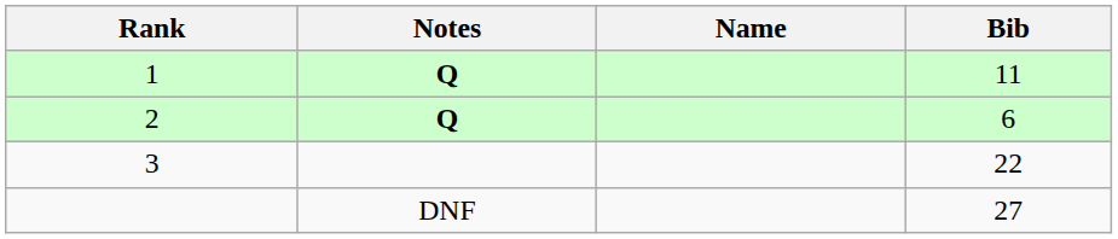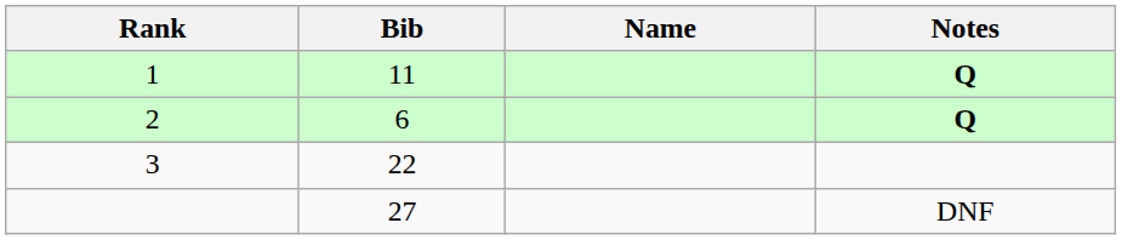columns swapped: Bib <-> Notes
